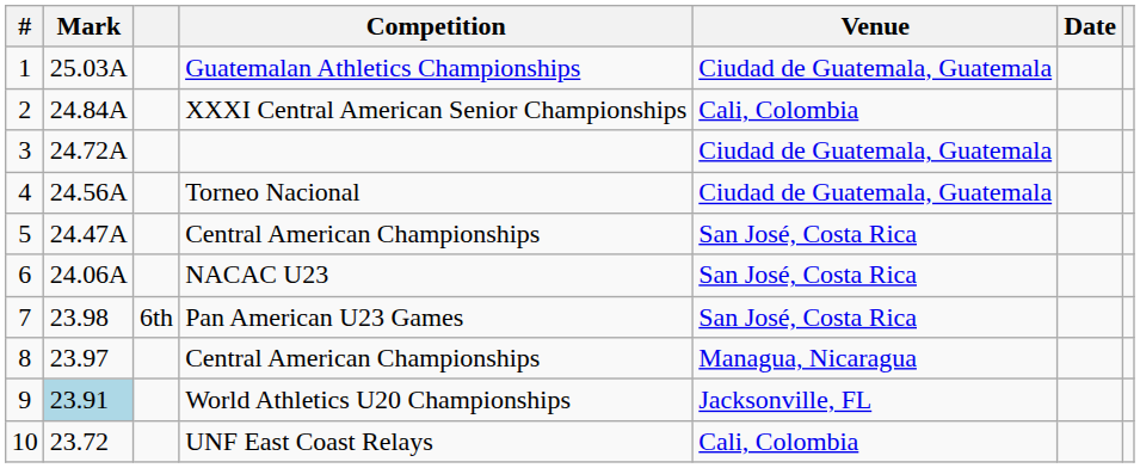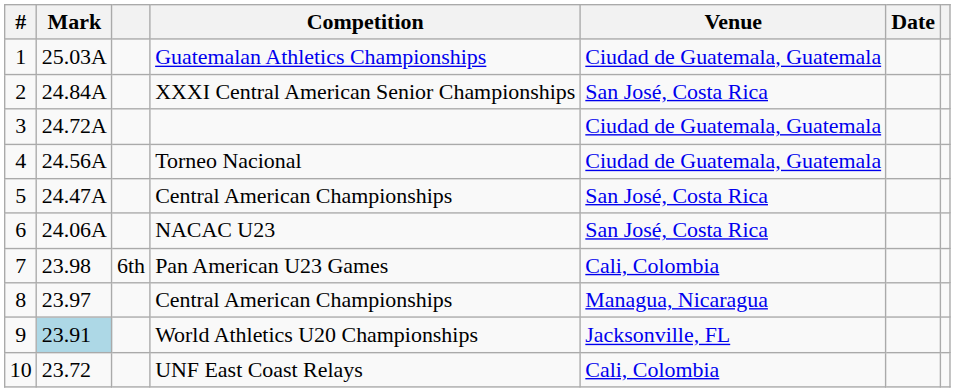XXXI Central American Senior Championships | Venue: Cali, Colombia -> San José, Costa Rica
Pan American U23 Games | Venue: San José, Costa Rica -> Cali, Colombia
